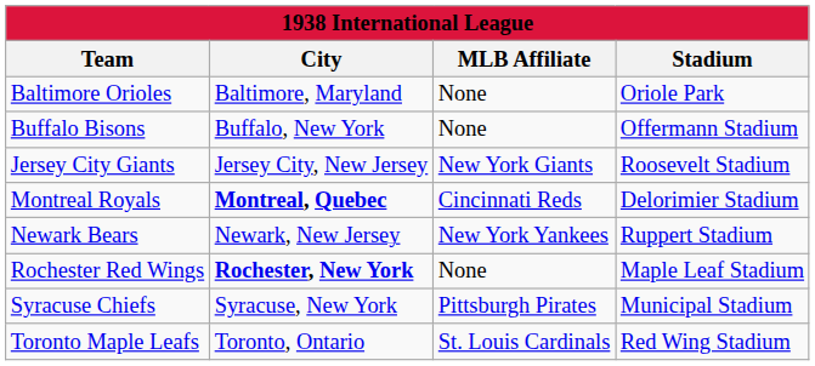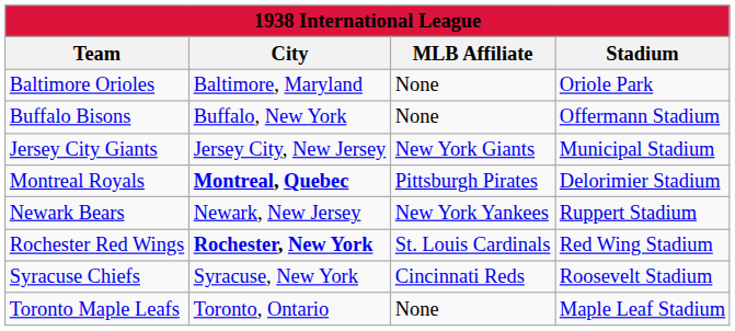Jersey City Giants | Stadium: Roosevelt Stadium -> Municipal Stadium
Montreal Royals | MLB Affiliate: Cincinnati Reds -> Pittsburgh Pirates
Rochester Red Wings | MLB Affiliate: None -> St. Louis Cardinals
Rochester Red Wings | Stadium: Maple Leaf Stadium -> Red Wing Stadium
Syracuse Chiefs | MLB Affiliate: Pittsburgh Pirates -> Cincinnati Reds
Syracuse Chiefs | Stadium: Municipal Stadium -> Roosevelt Stadium
Toronto Maple Leafs | MLB Affiliate: St. Louis Cardinals -> None
Toronto Maple Leafs | Stadium: Red Wing Stadium -> Maple Leaf Stadium
